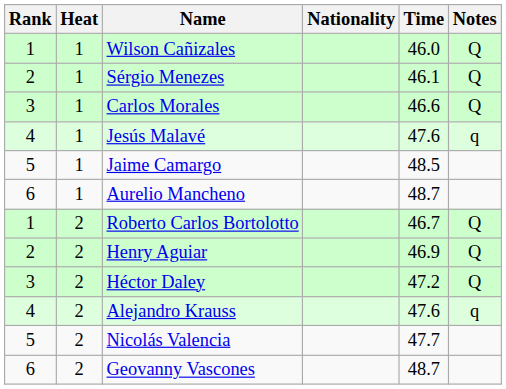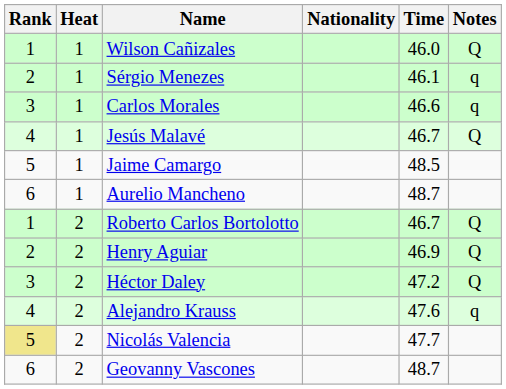Sérgio Menezes | Notes: Q -> q
Carlos Morales | Notes: Q -> q
Jesús Malavé | Time: 47.6 -> 46.7
Jesús Malavé | Notes: q -> Q
Nicolás Valencia | Rank: no background -> khaki background
